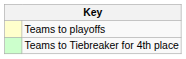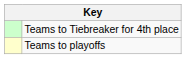rows swapped: Teams to playoffs <-> Teams to Tiebreaker for 4th place
